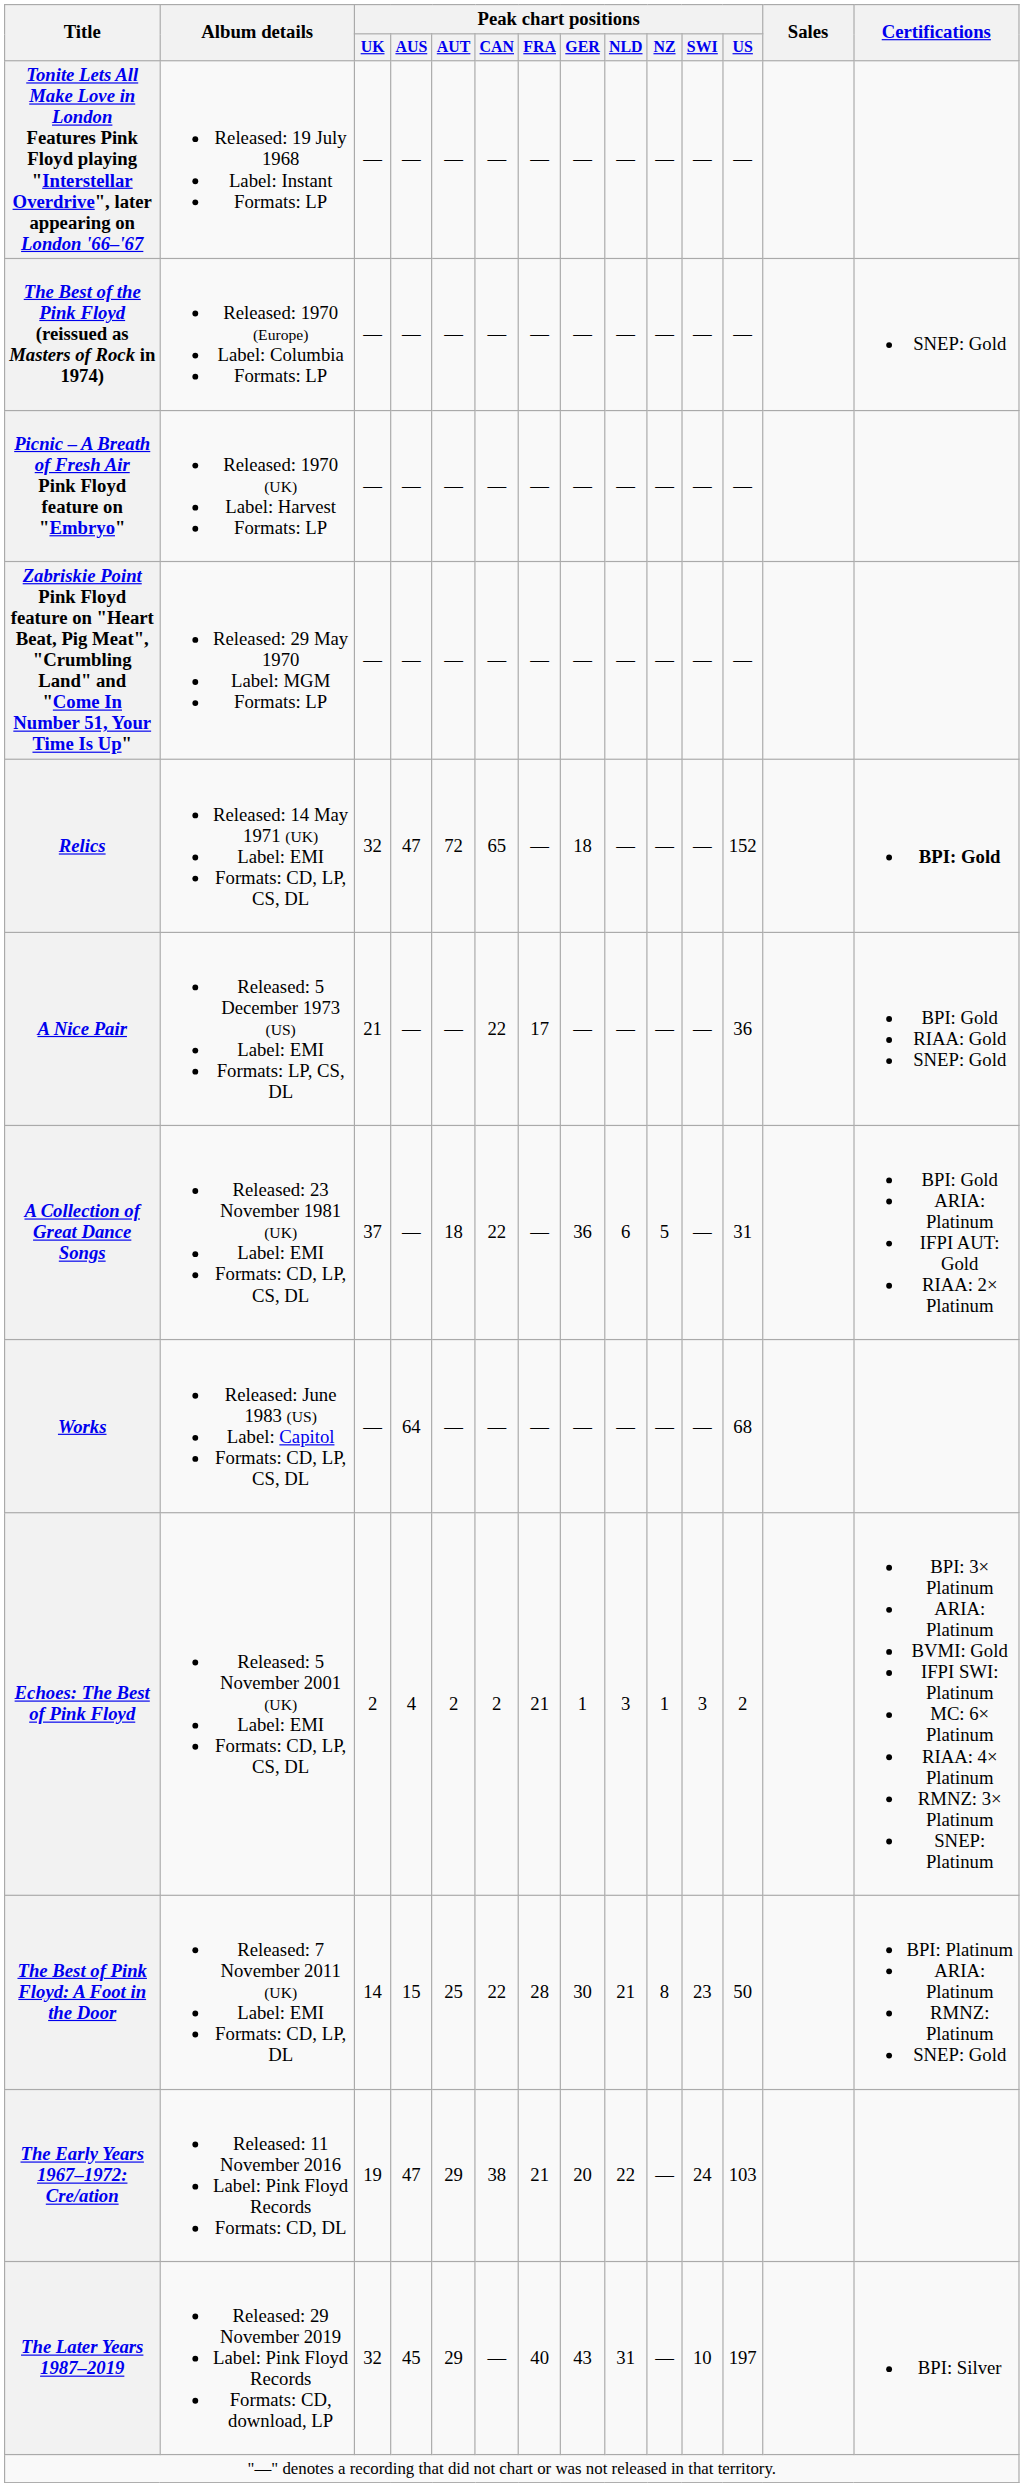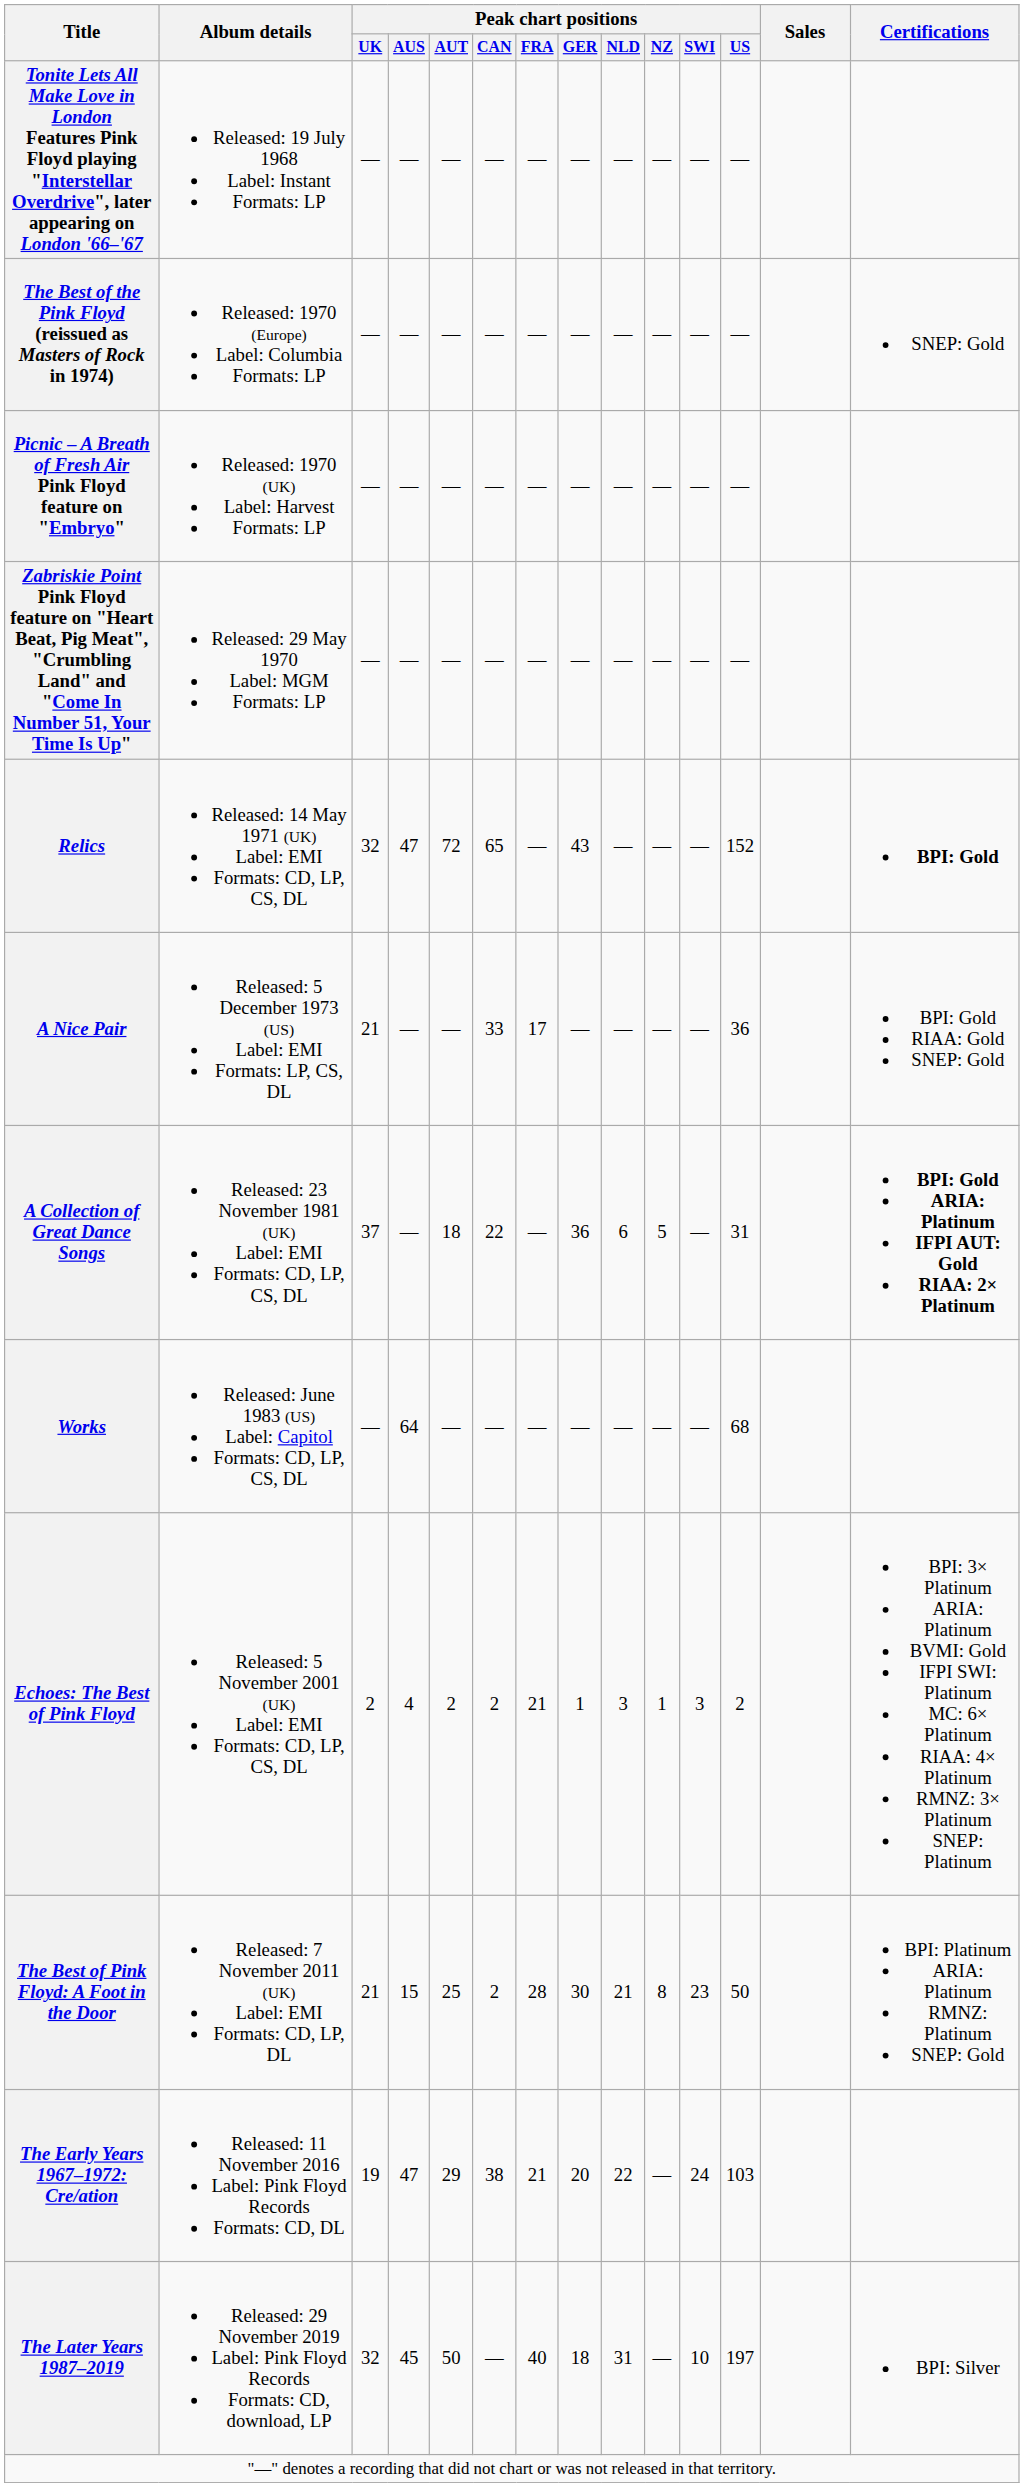Relics | Peak chart positions / GER: 18 -> 43
A Nice Pair | Peak chart positions / CAN: 22 -> 33
A Collection of Great Dance Songs | Certifications: normal -> bold
The Best of Pink Floyd: A Foot in the Door | Peak chart positions / UK: 14 -> 21
The Best of Pink Floyd: A Foot in the Door | Peak chart positions / CAN: 22 -> 2
The Later Years 1987–2019 | Peak chart positions / AUT: 29 -> 50
The Later Years 1987–2019 | Peak chart positions / GER: 43 -> 18
